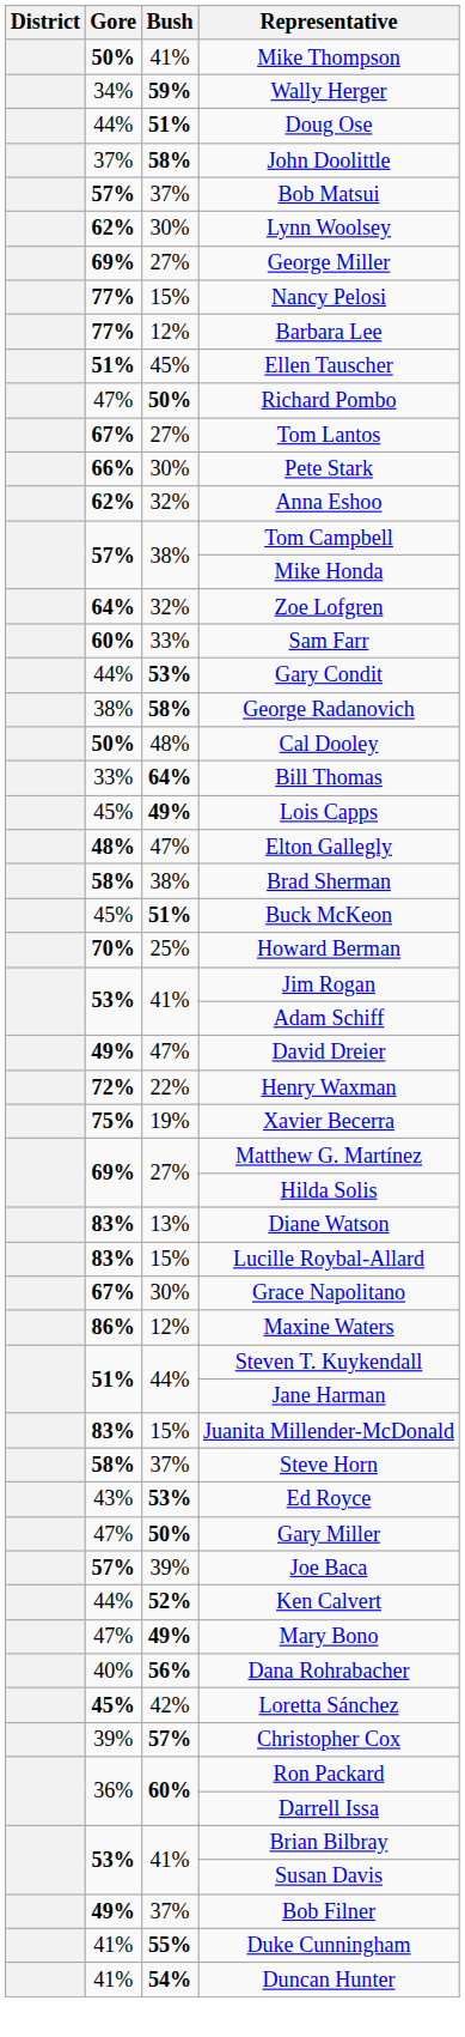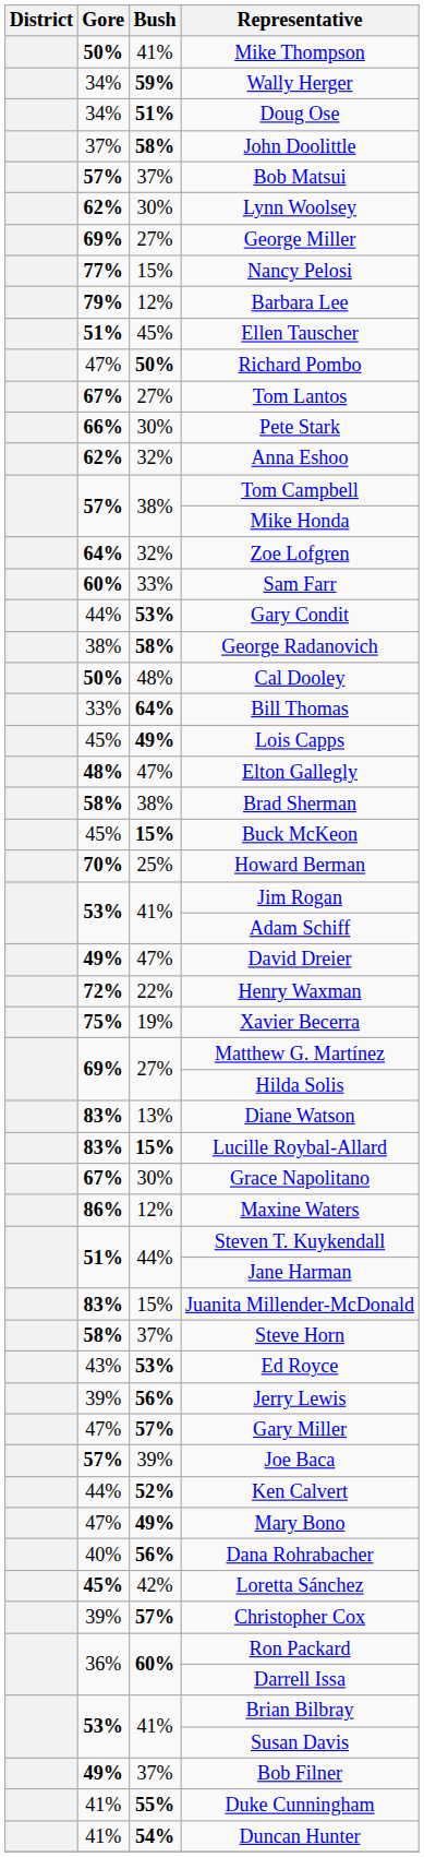Doug Ose | Gore: 44% -> 34%
Barbara Lee | Gore: 77% -> 79%
Buck McKeon | Bush: 51% -> 15%
Lucille Roybal-Allard | Bush: normal -> bold
+ row: 39% | 56% | Jerry Lewis
Gary Miller | Bush: 50% -> 57%
